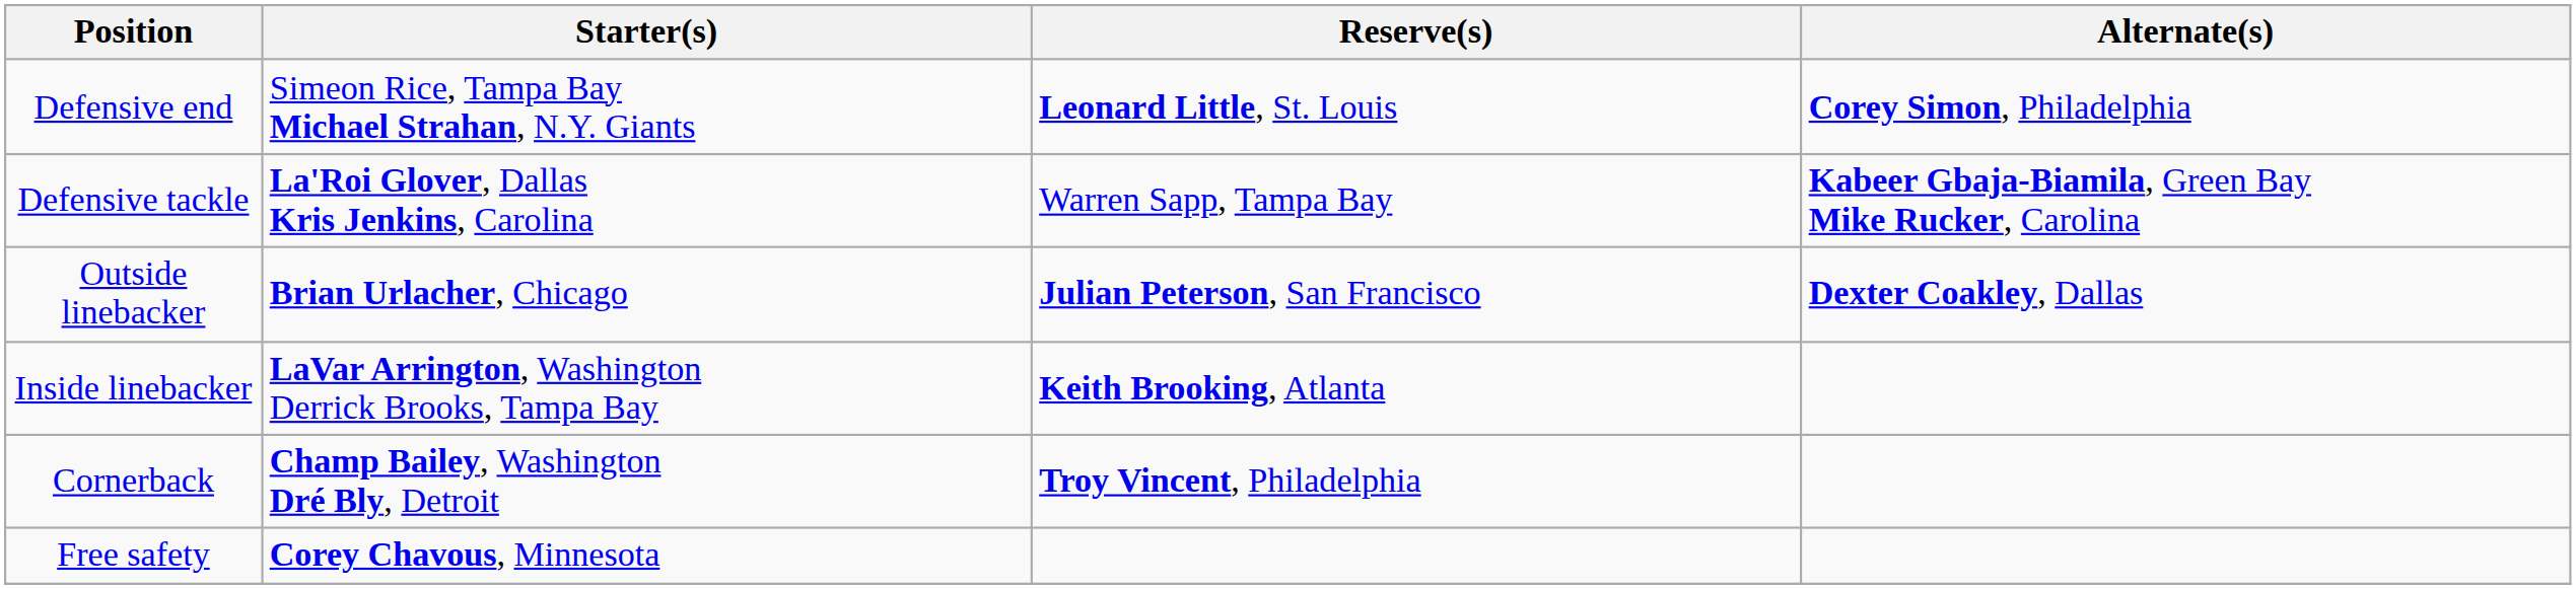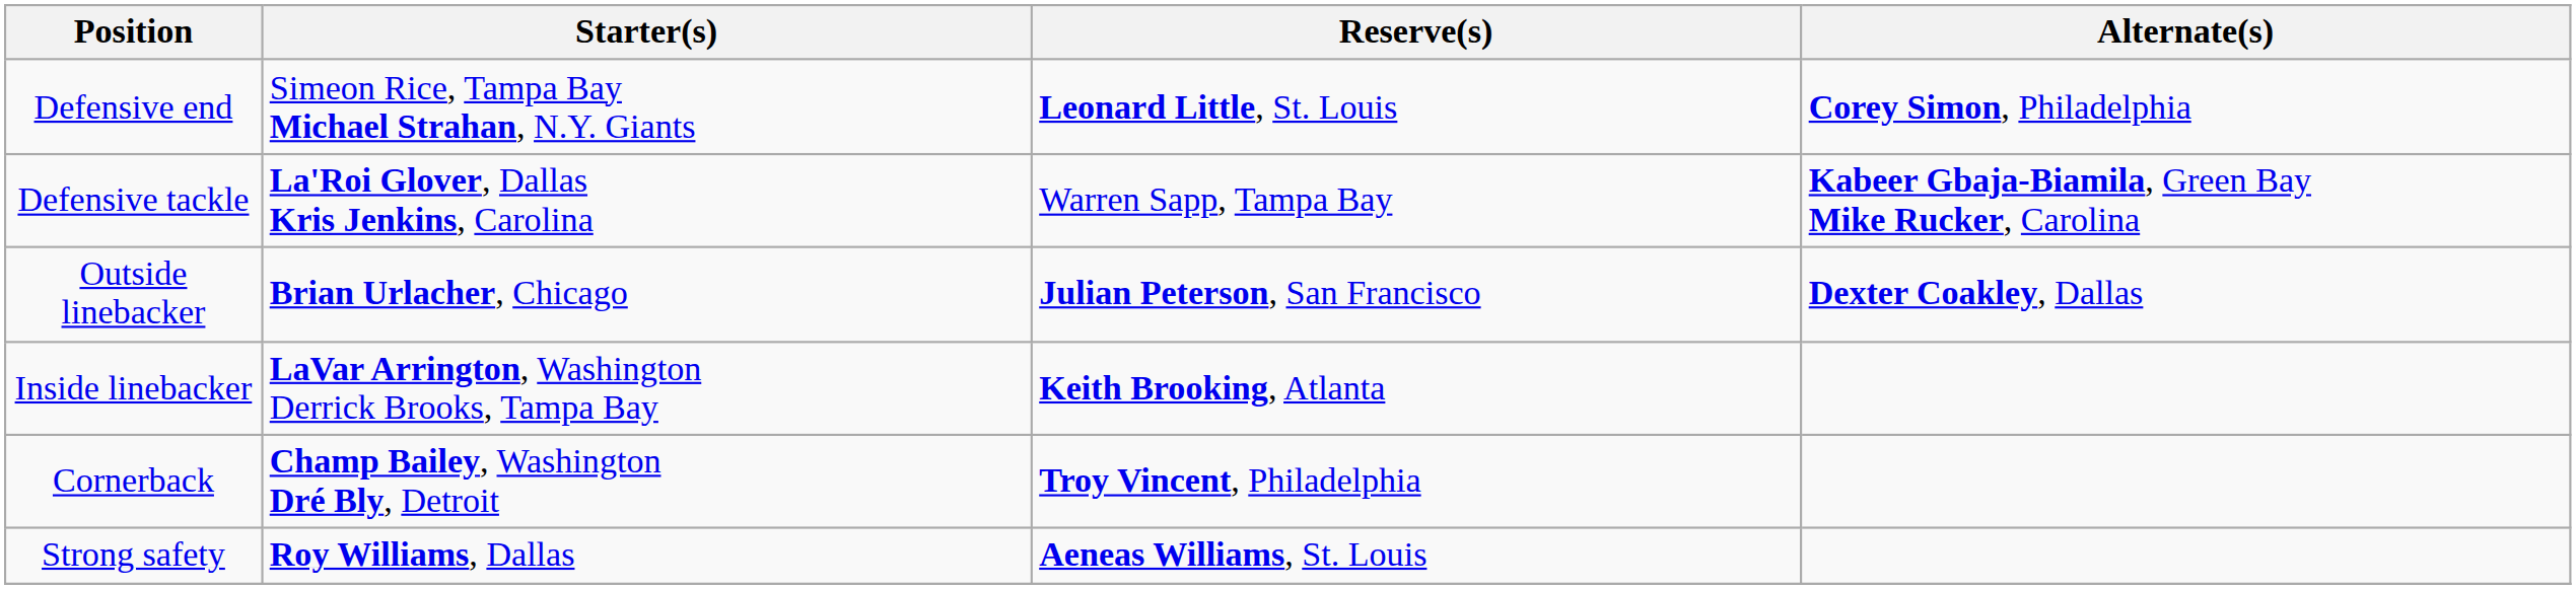- row: Free safety | Corey Chavous, Minnesota
+ row: Strong safety | Roy Williams, Dallas | Aeneas Williams, St. Louis
